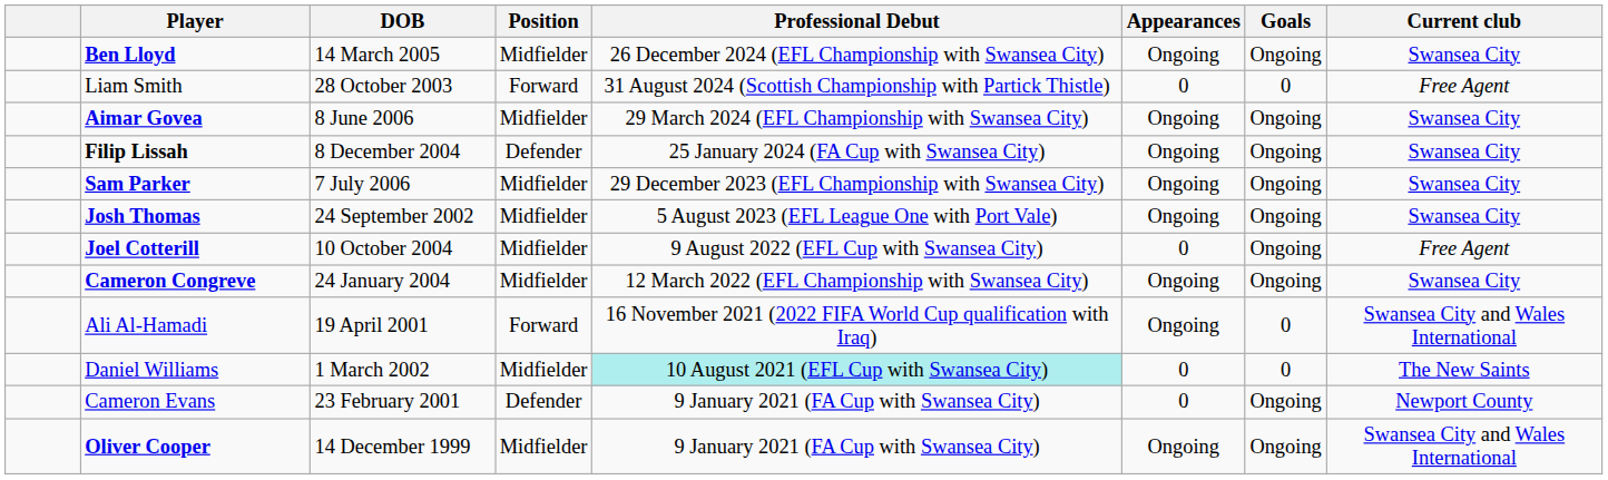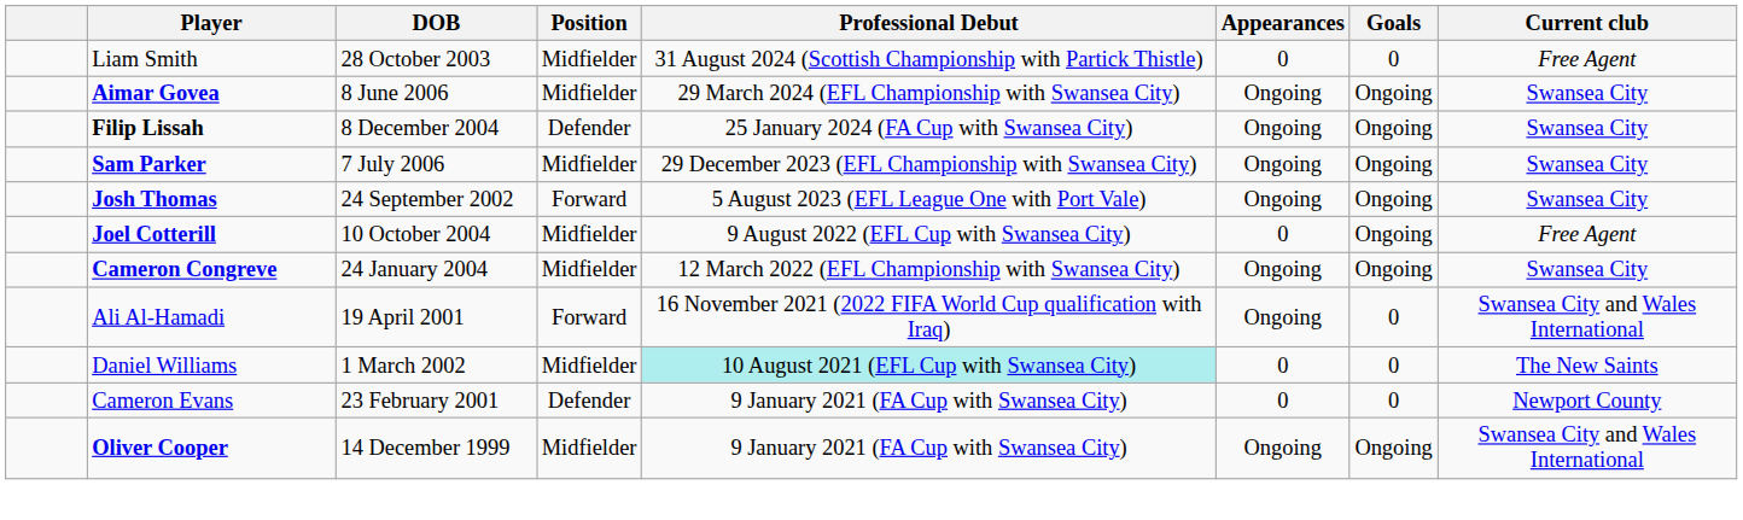- row: Ben Lloyd | 14 March 2005 | Midfielder | 26 December 2024 (EFL Championship with Swansea City) | Ongoing | Ongoing | Swansea City
Liam Smith | Position: Forward -> Midfielder
Josh Thomas | Position: Midfielder -> Forward
Cameron Evans | Goals: Ongoing -> 0
